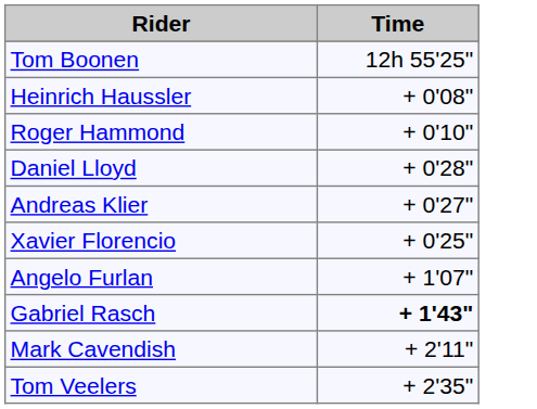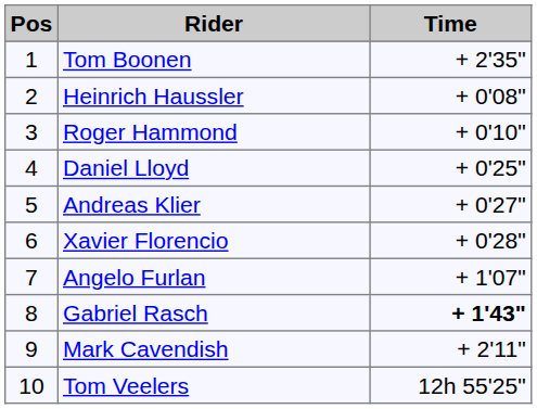+ column: Pos | 1 | 2 | 3 | 4 | 5 | 6 | 7 | 8 | 9 | 10
Tom Boonen | Time: 12h 55'25" -> + 2'35"
Daniel Lloyd | Time: + 0'28" -> + 0'25"
Xavier Florencio | Time: + 0'25" -> + 0'28"
Tom Veelers | Time: + 2'35" -> 12h 55'25"
